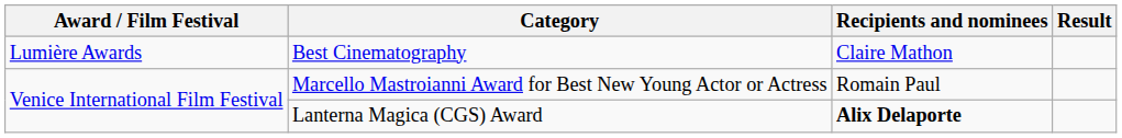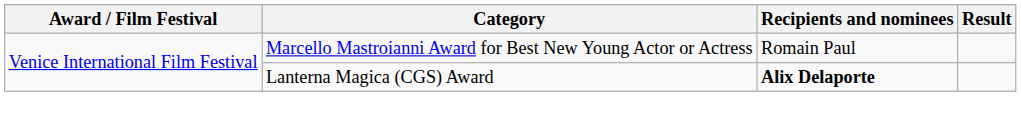- row: Lumière Awards | Best Cinematography | Claire Mathon
